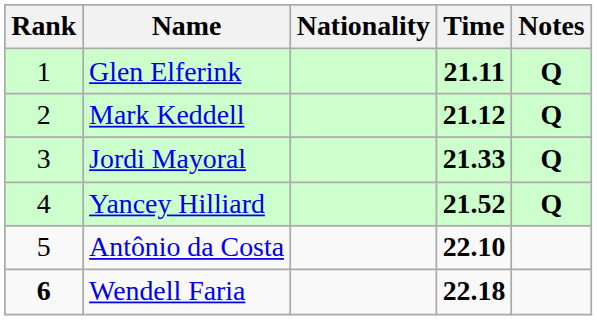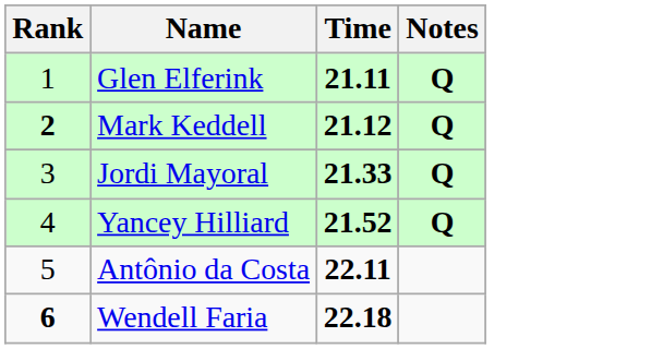- column: Nationality
Mark Keddell | Rank: normal -> bold
Antônio da Costa | Time: 22.10 -> 22.11
